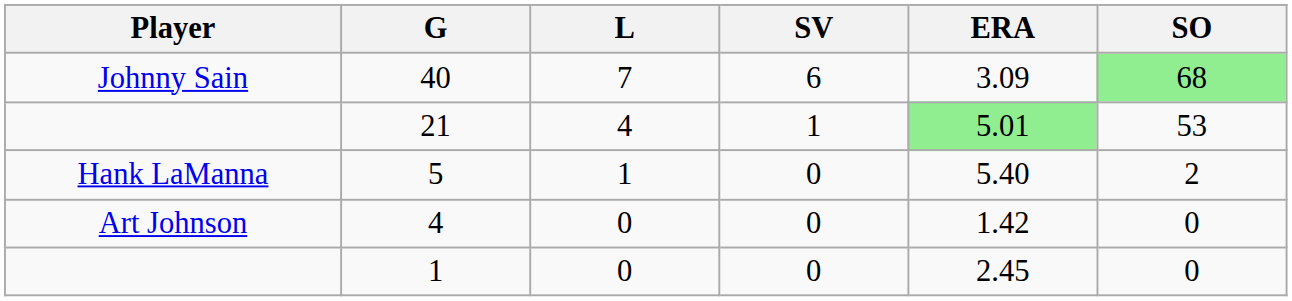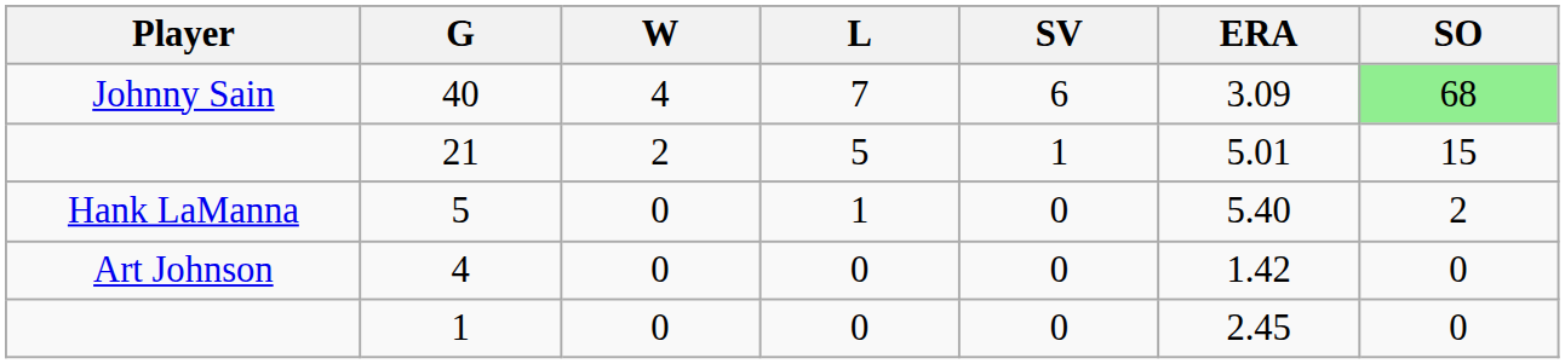+ column: W | 4 | 2 | 0 | 0 | 0
21 | L: 4 -> 5
21 | ERA: lightgreen background -> no background
21 | SO: 53 -> 15
